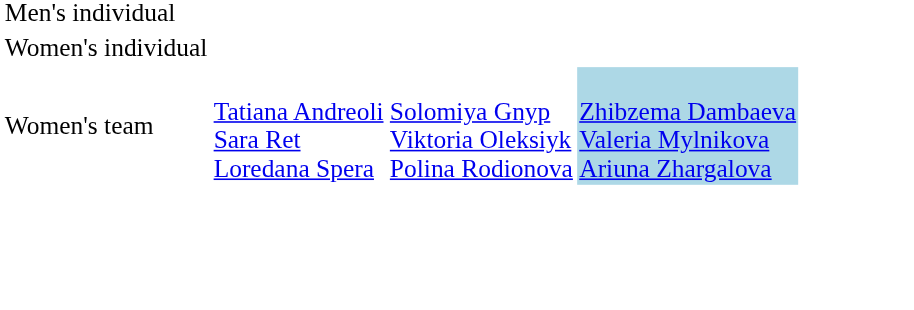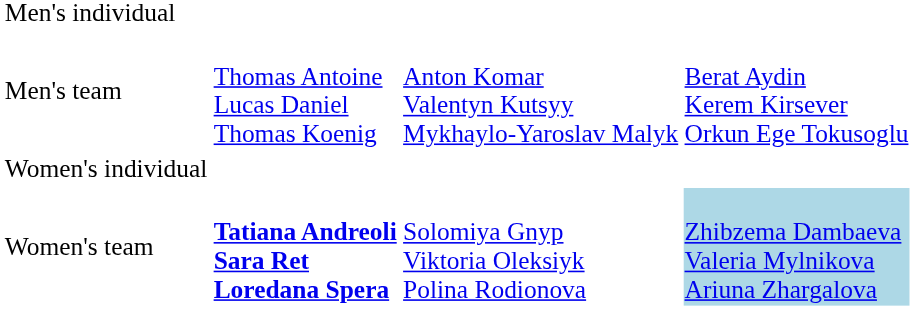+ row: Men's team | Thomas Antoine Lucas Daniel Thomas Koenig | Anton Komar Valentyn Kutsyy Mykhaylo-Yaroslav Malyk | Berat Aydin Kerem Kirsever Orkun Ege Tokusoglu
Women's team | column 2: normal -> bold
